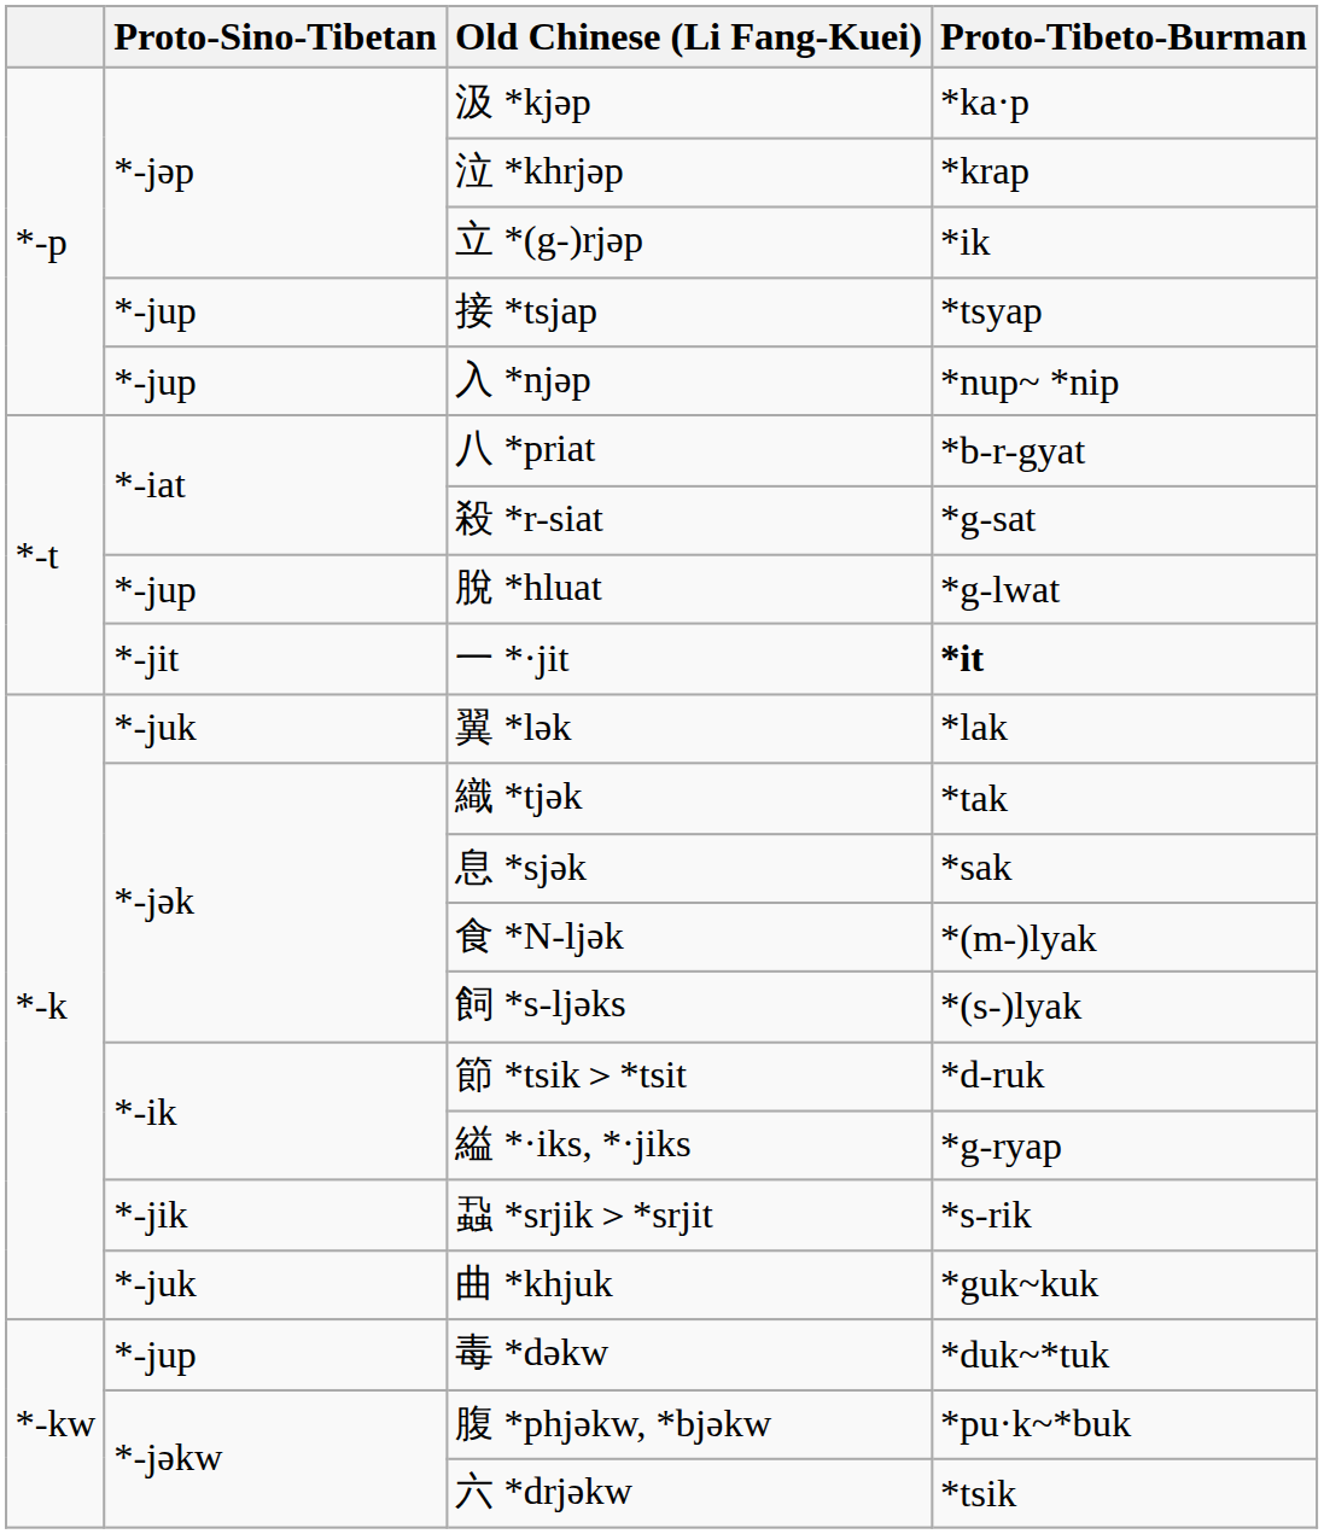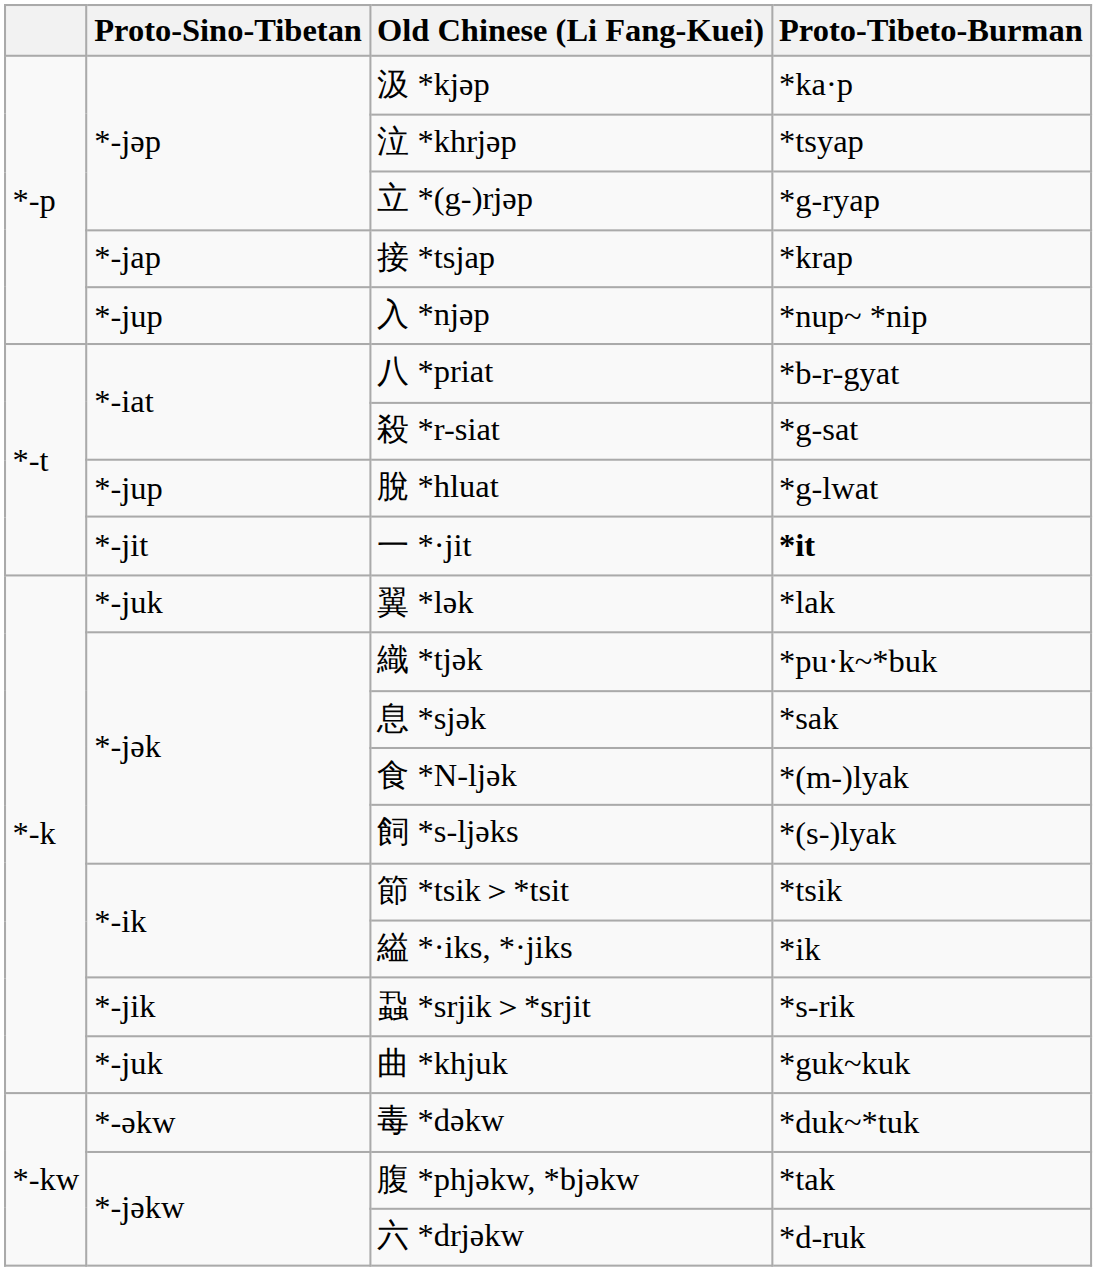泣 *khrjəp | Proto-Tibeto-Burman: *krap -> *tsyap
立 *(g-)rjəp | Proto-Tibeto-Burman: *ik -> *g-ryap
接 *tsjap | Proto-Sino-Tibetan: *-jup -> *-jap
接 *tsjap | Proto-Tibeto-Burman: *tsyap -> *krap
織 *tjək | Proto-Tibeto-Burman: *tak -> *pu·k~*buk
節 *tsik＞*tsit | Proto-Tibeto-Burman: *d-ruk -> *tsik
縊 *·iks, *·jiks | Proto-Tibeto-Burman: *g-ryap -> *ik
毒 *dəkw | Proto-Sino-Tibetan: *-jup -> *-əkw
腹 *phjəkw, *bjəkw | Proto-Tibeto-Burman: *pu·k~*buk -> *tak
六 *drjəkw | Proto-Tibeto-Burman: *tsik -> *d-ruk
